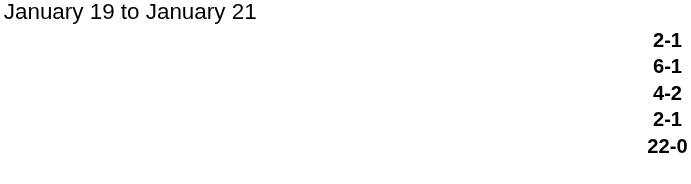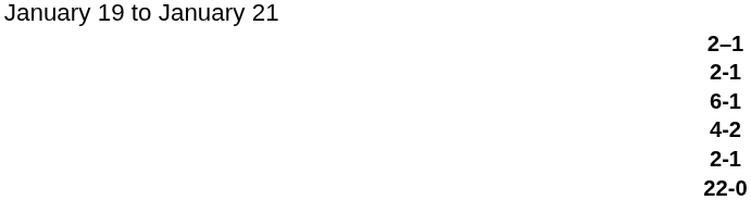+ row: 2–1
